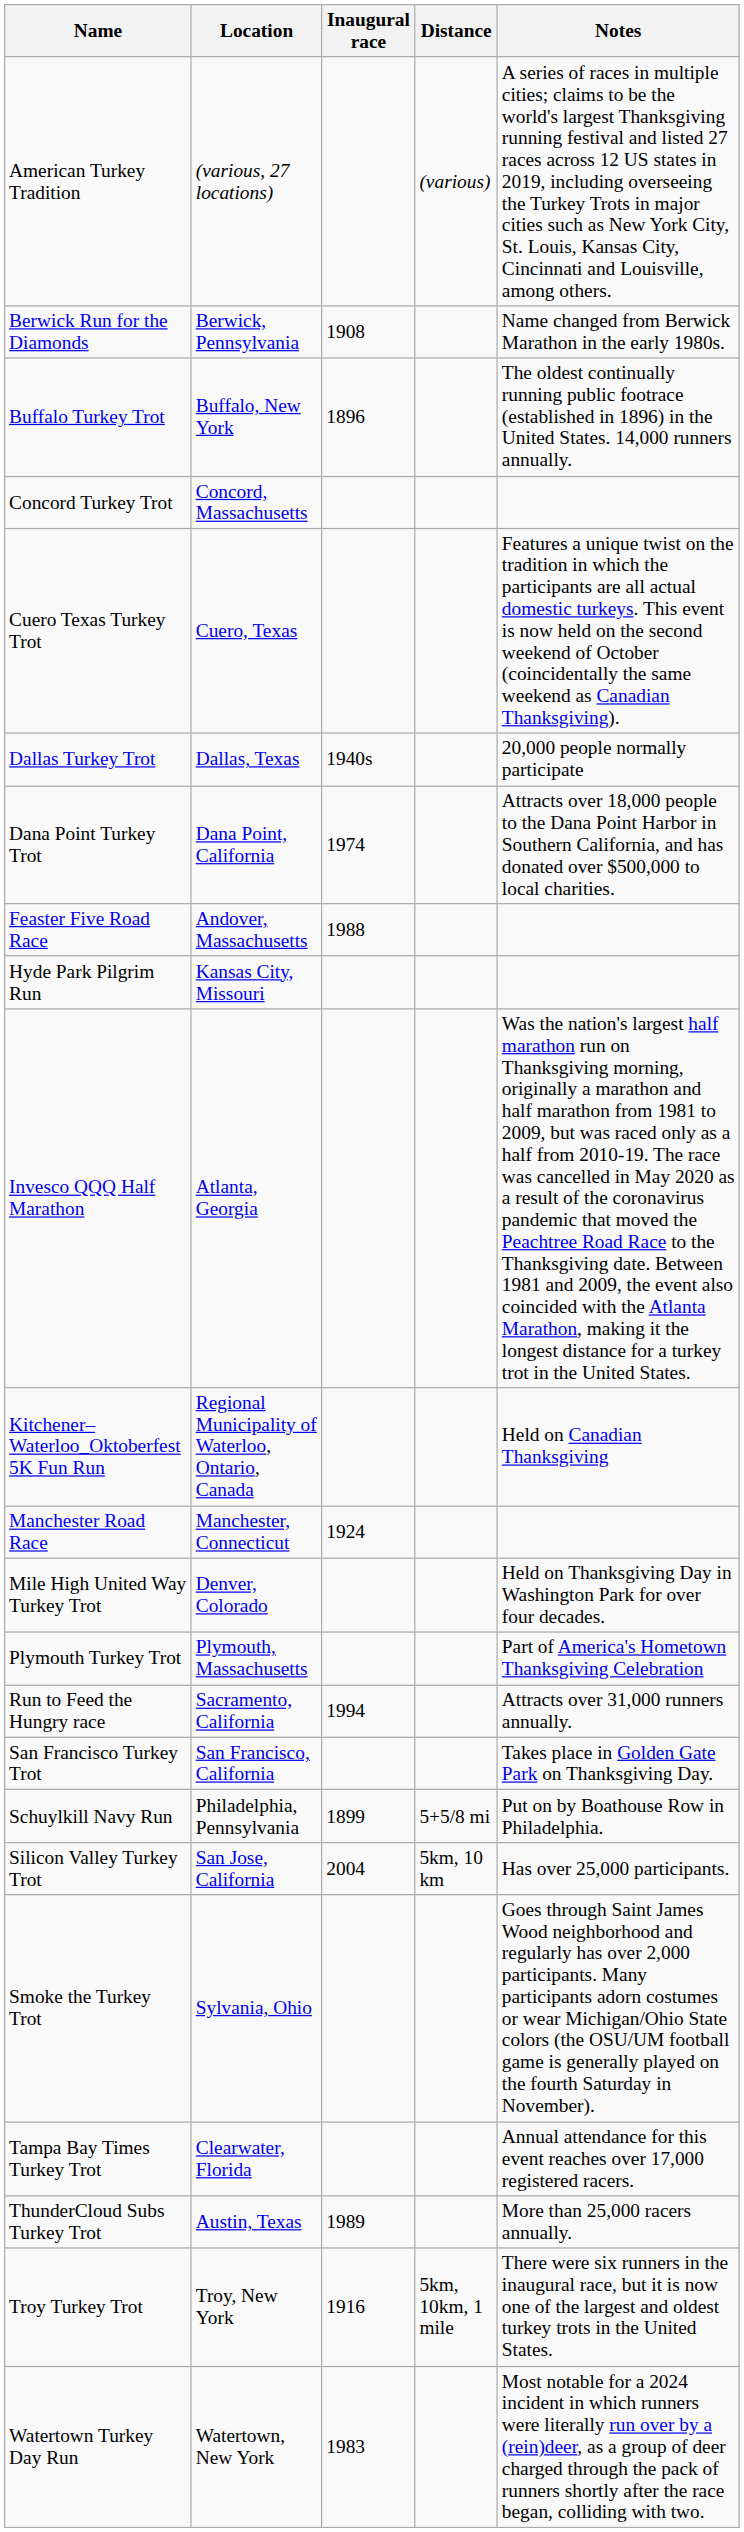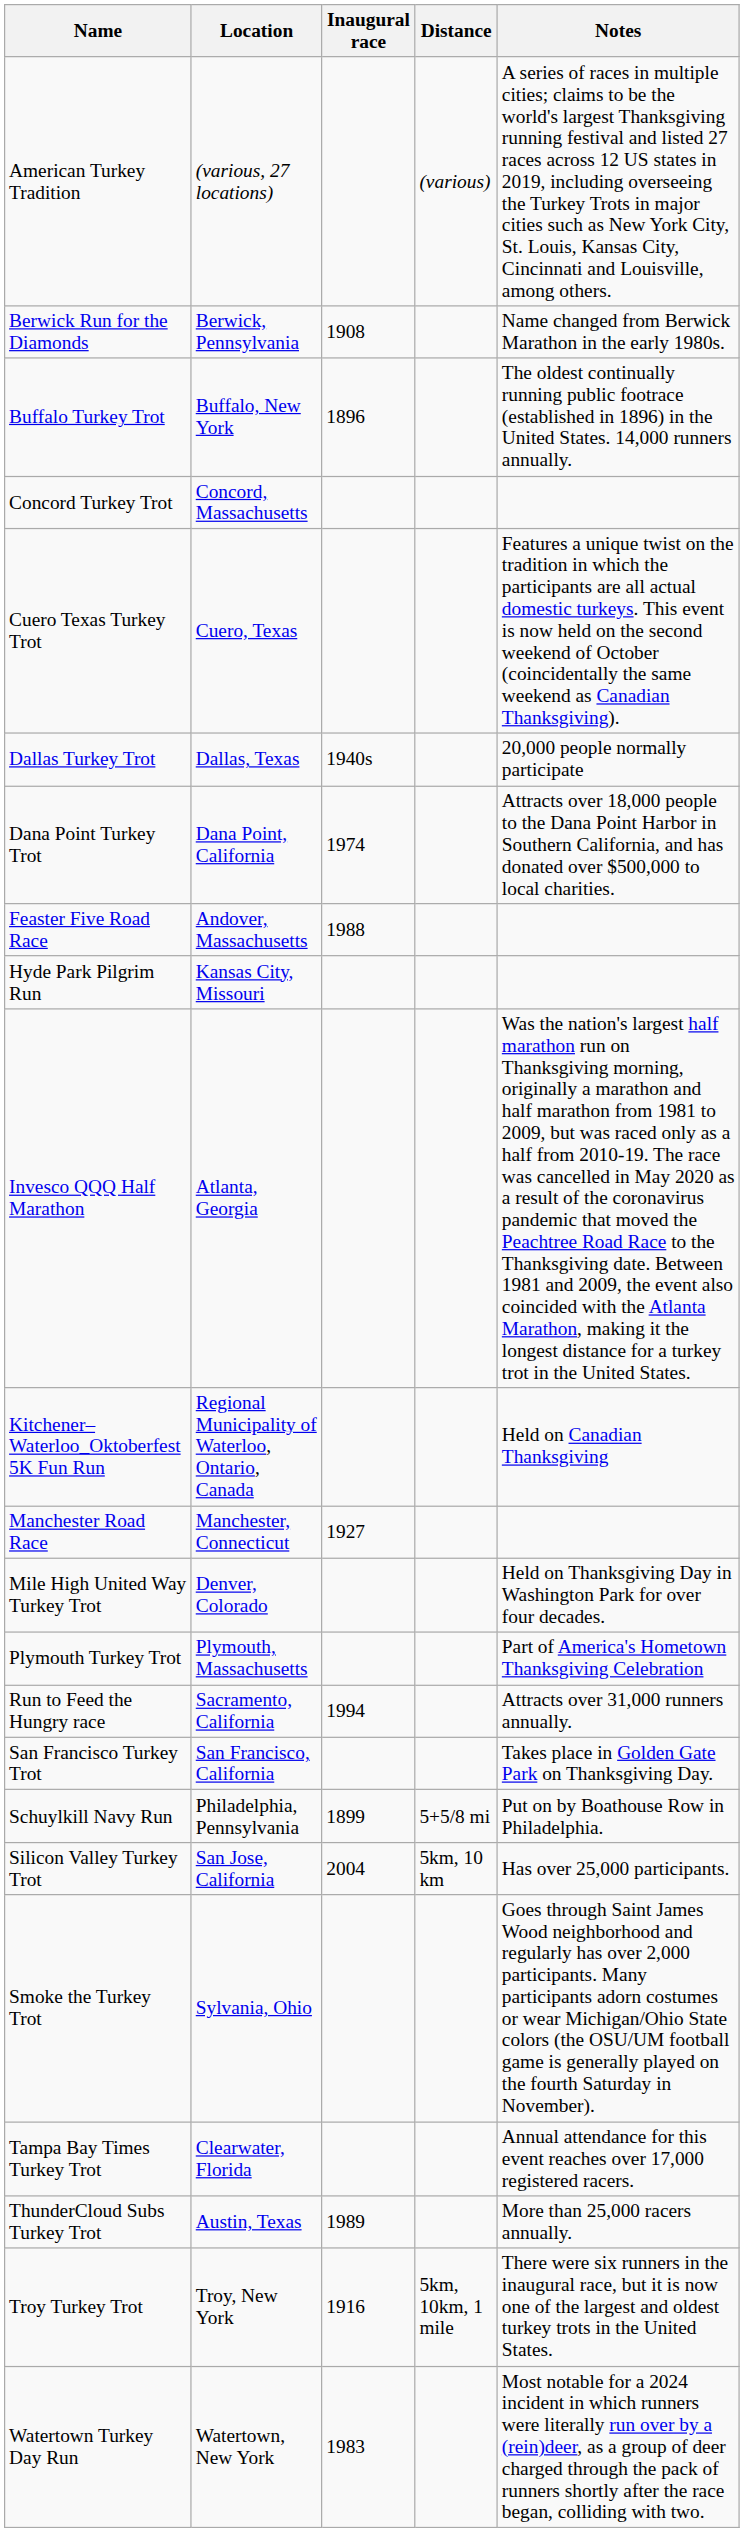Manchester Road Race | Inaugural race: 1924 -> 1927
